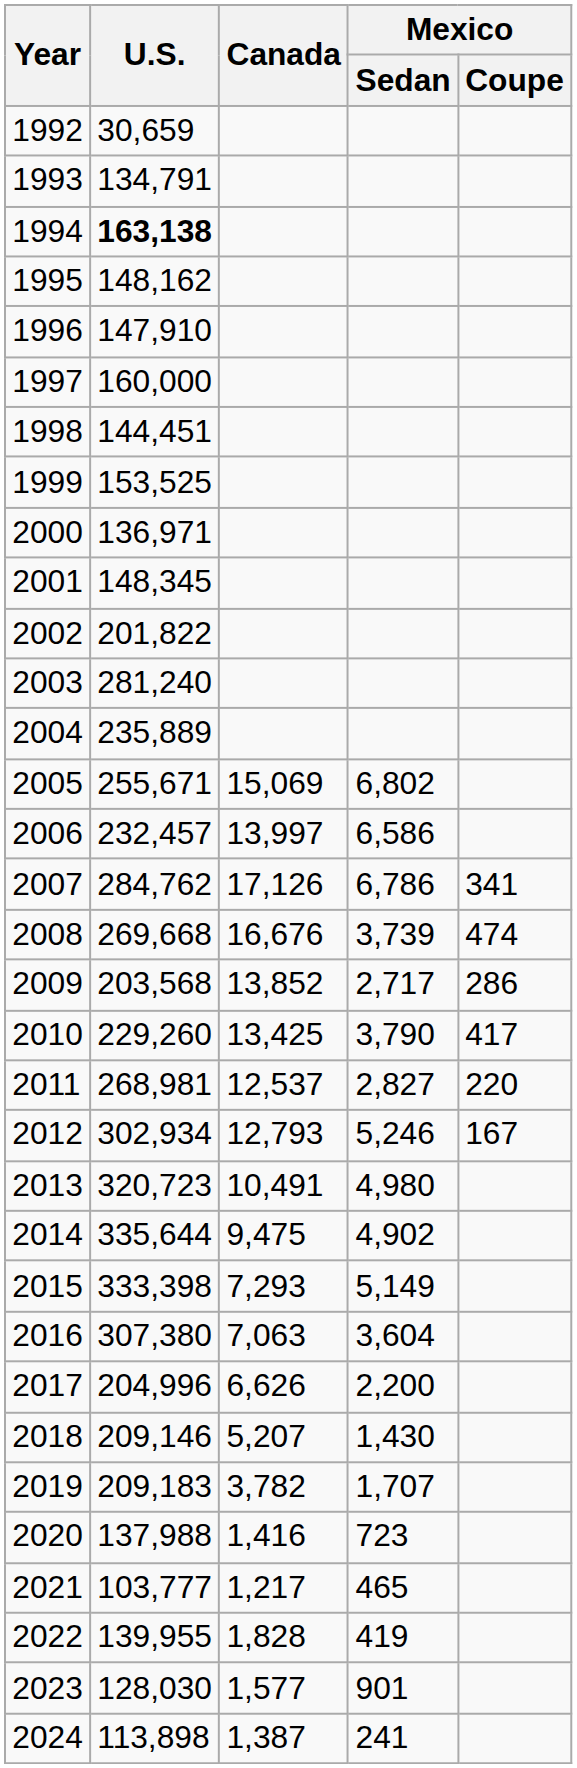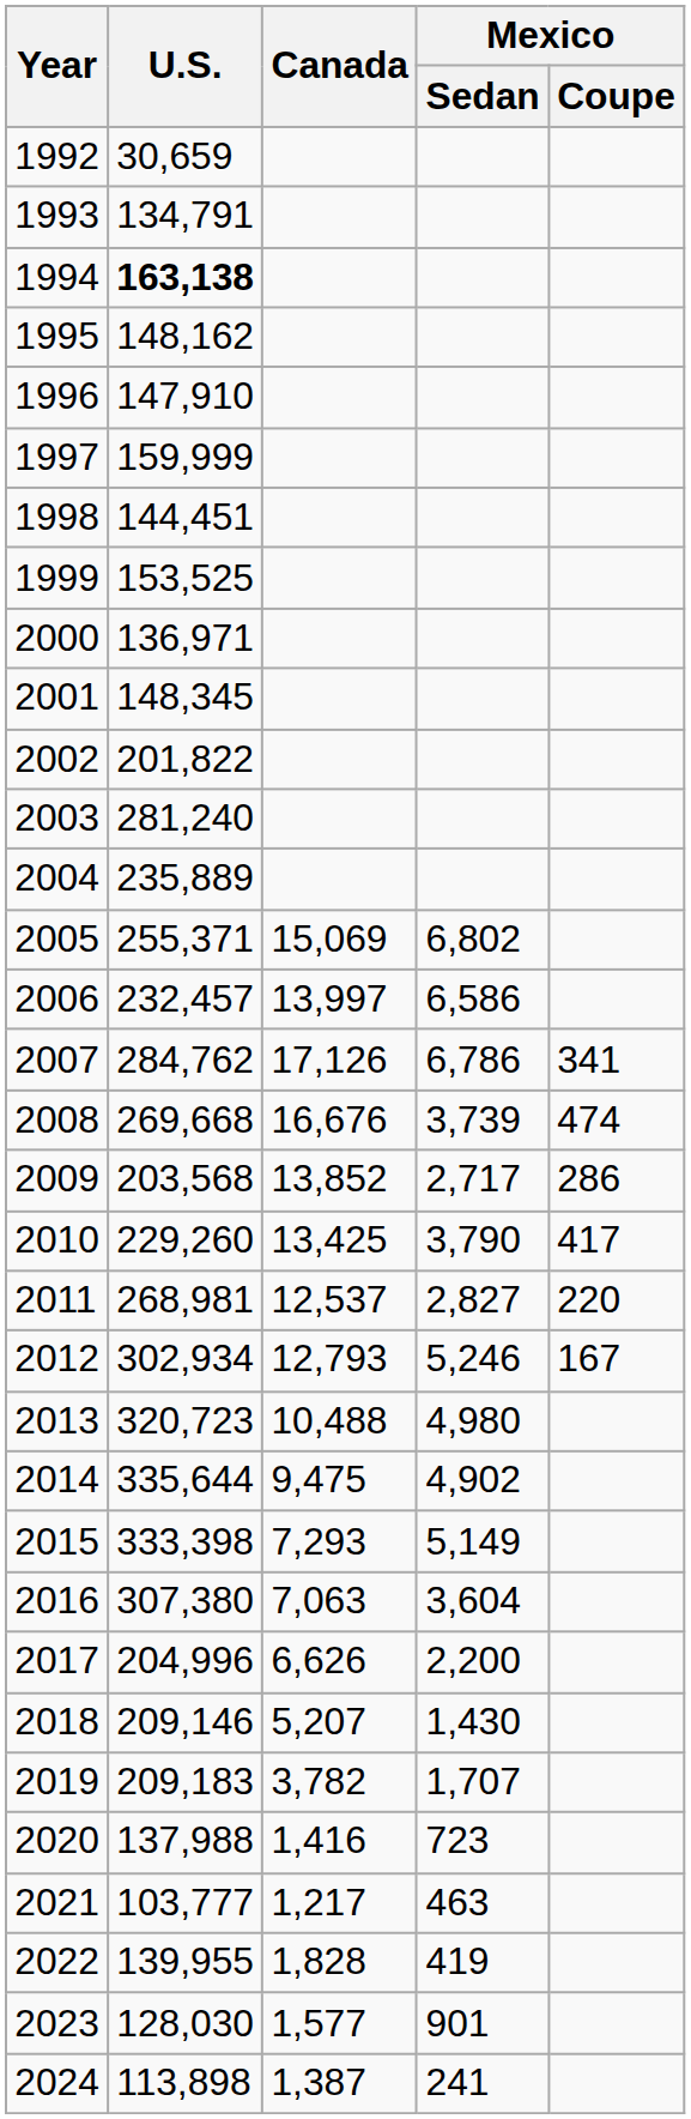1997 | U.S.: 160,000 -> 159,999
2005 | U.S.: 255,671 -> 255,371
2013 | Canada: 10,491 -> 10,488
2021 | Mexico / Sedan: 465 -> 463
